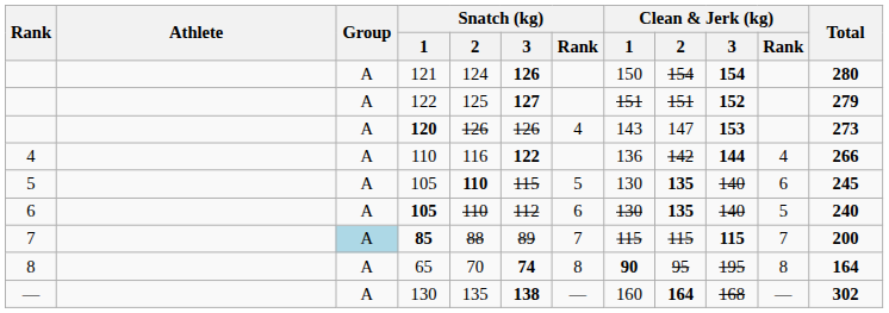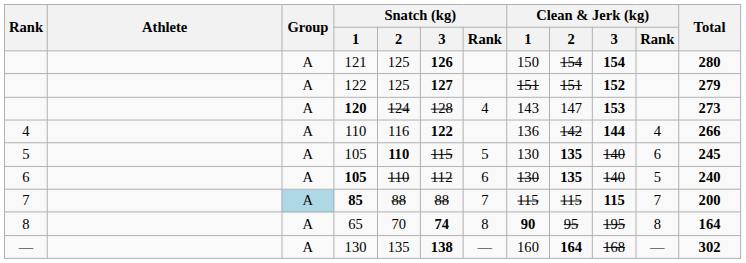121 | Snatch (kg) / 2: 124 -> 125
120 | Snatch (kg) / 2: 126 -> 124
120 | Snatch (kg) / 3: 126 -> 128
85 | Snatch (kg) / 3: 89 -> 88
